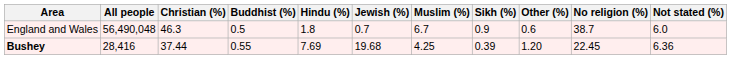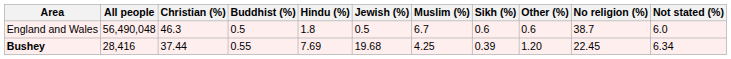England and Wales | Jewish (%): 0.7 -> 0.5
England and Wales | Sikh (%): 0.9 -> 0.6
Bushey | Not stated (%): 6.36 -> 6.34
